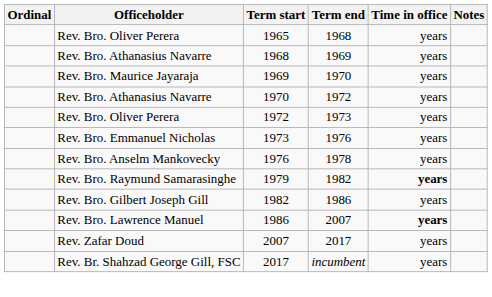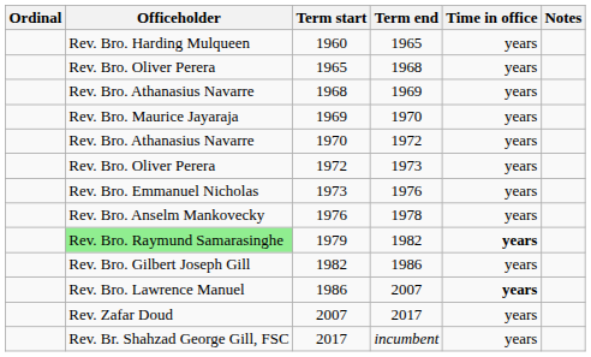+ row: Rev. Bro. Harding Mulqueen | 1960 | 1965 | years
1979 | Officeholder: no background -> lightgreen background
